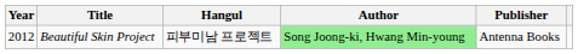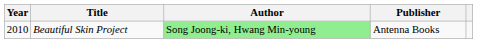- column: Hangul | 피부미남 프로젝트
Beautiful Skin Project | Year: 2012 -> 2010
